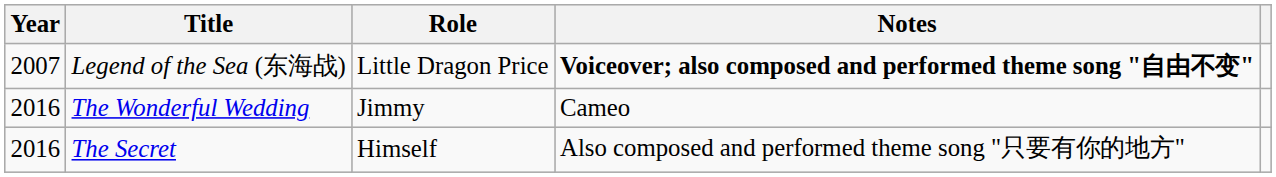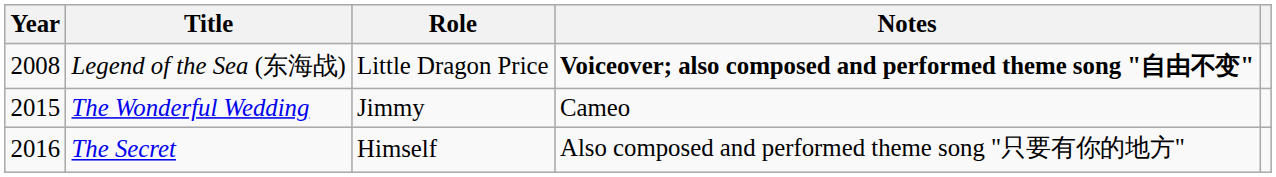Legend of the Sea (东海战) | Year: 2007 -> 2008
The Wonderful Wedding | Year: 2016 -> 2015
